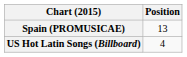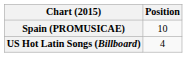Spain (PROMUSICAE) | Position: 13 -> 10
